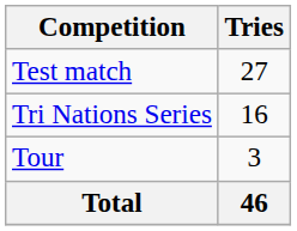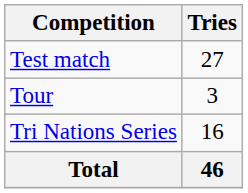rows swapped: Tri Nations Series <-> Tour
